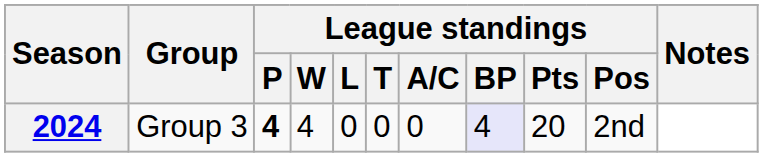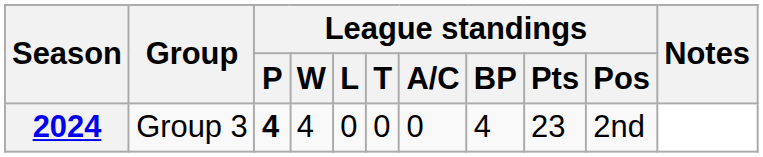2024 | League standings / BP: lavender background -> no background
2024 | League standings / Pts: 20 -> 23
